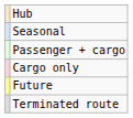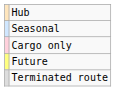- row: Passenger + cargo
